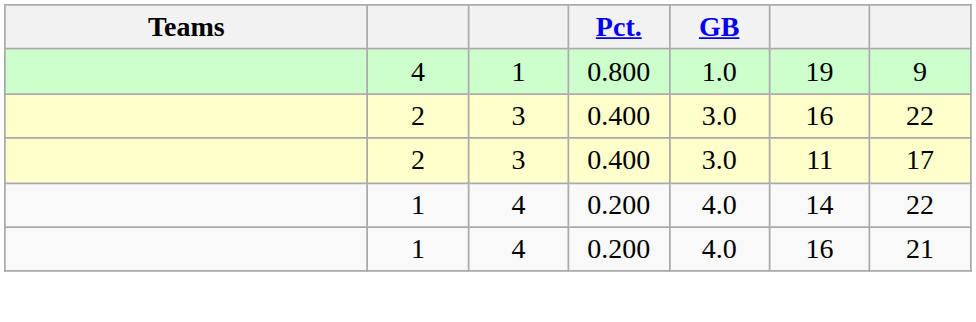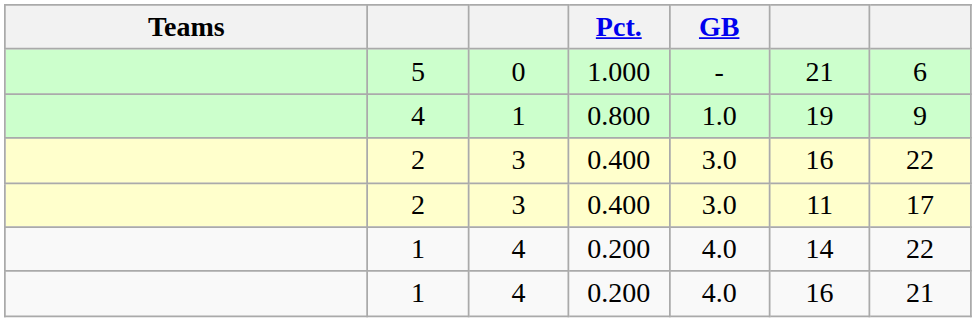+ row: 5 | 0 | 1.000 | - | 21 | 6
